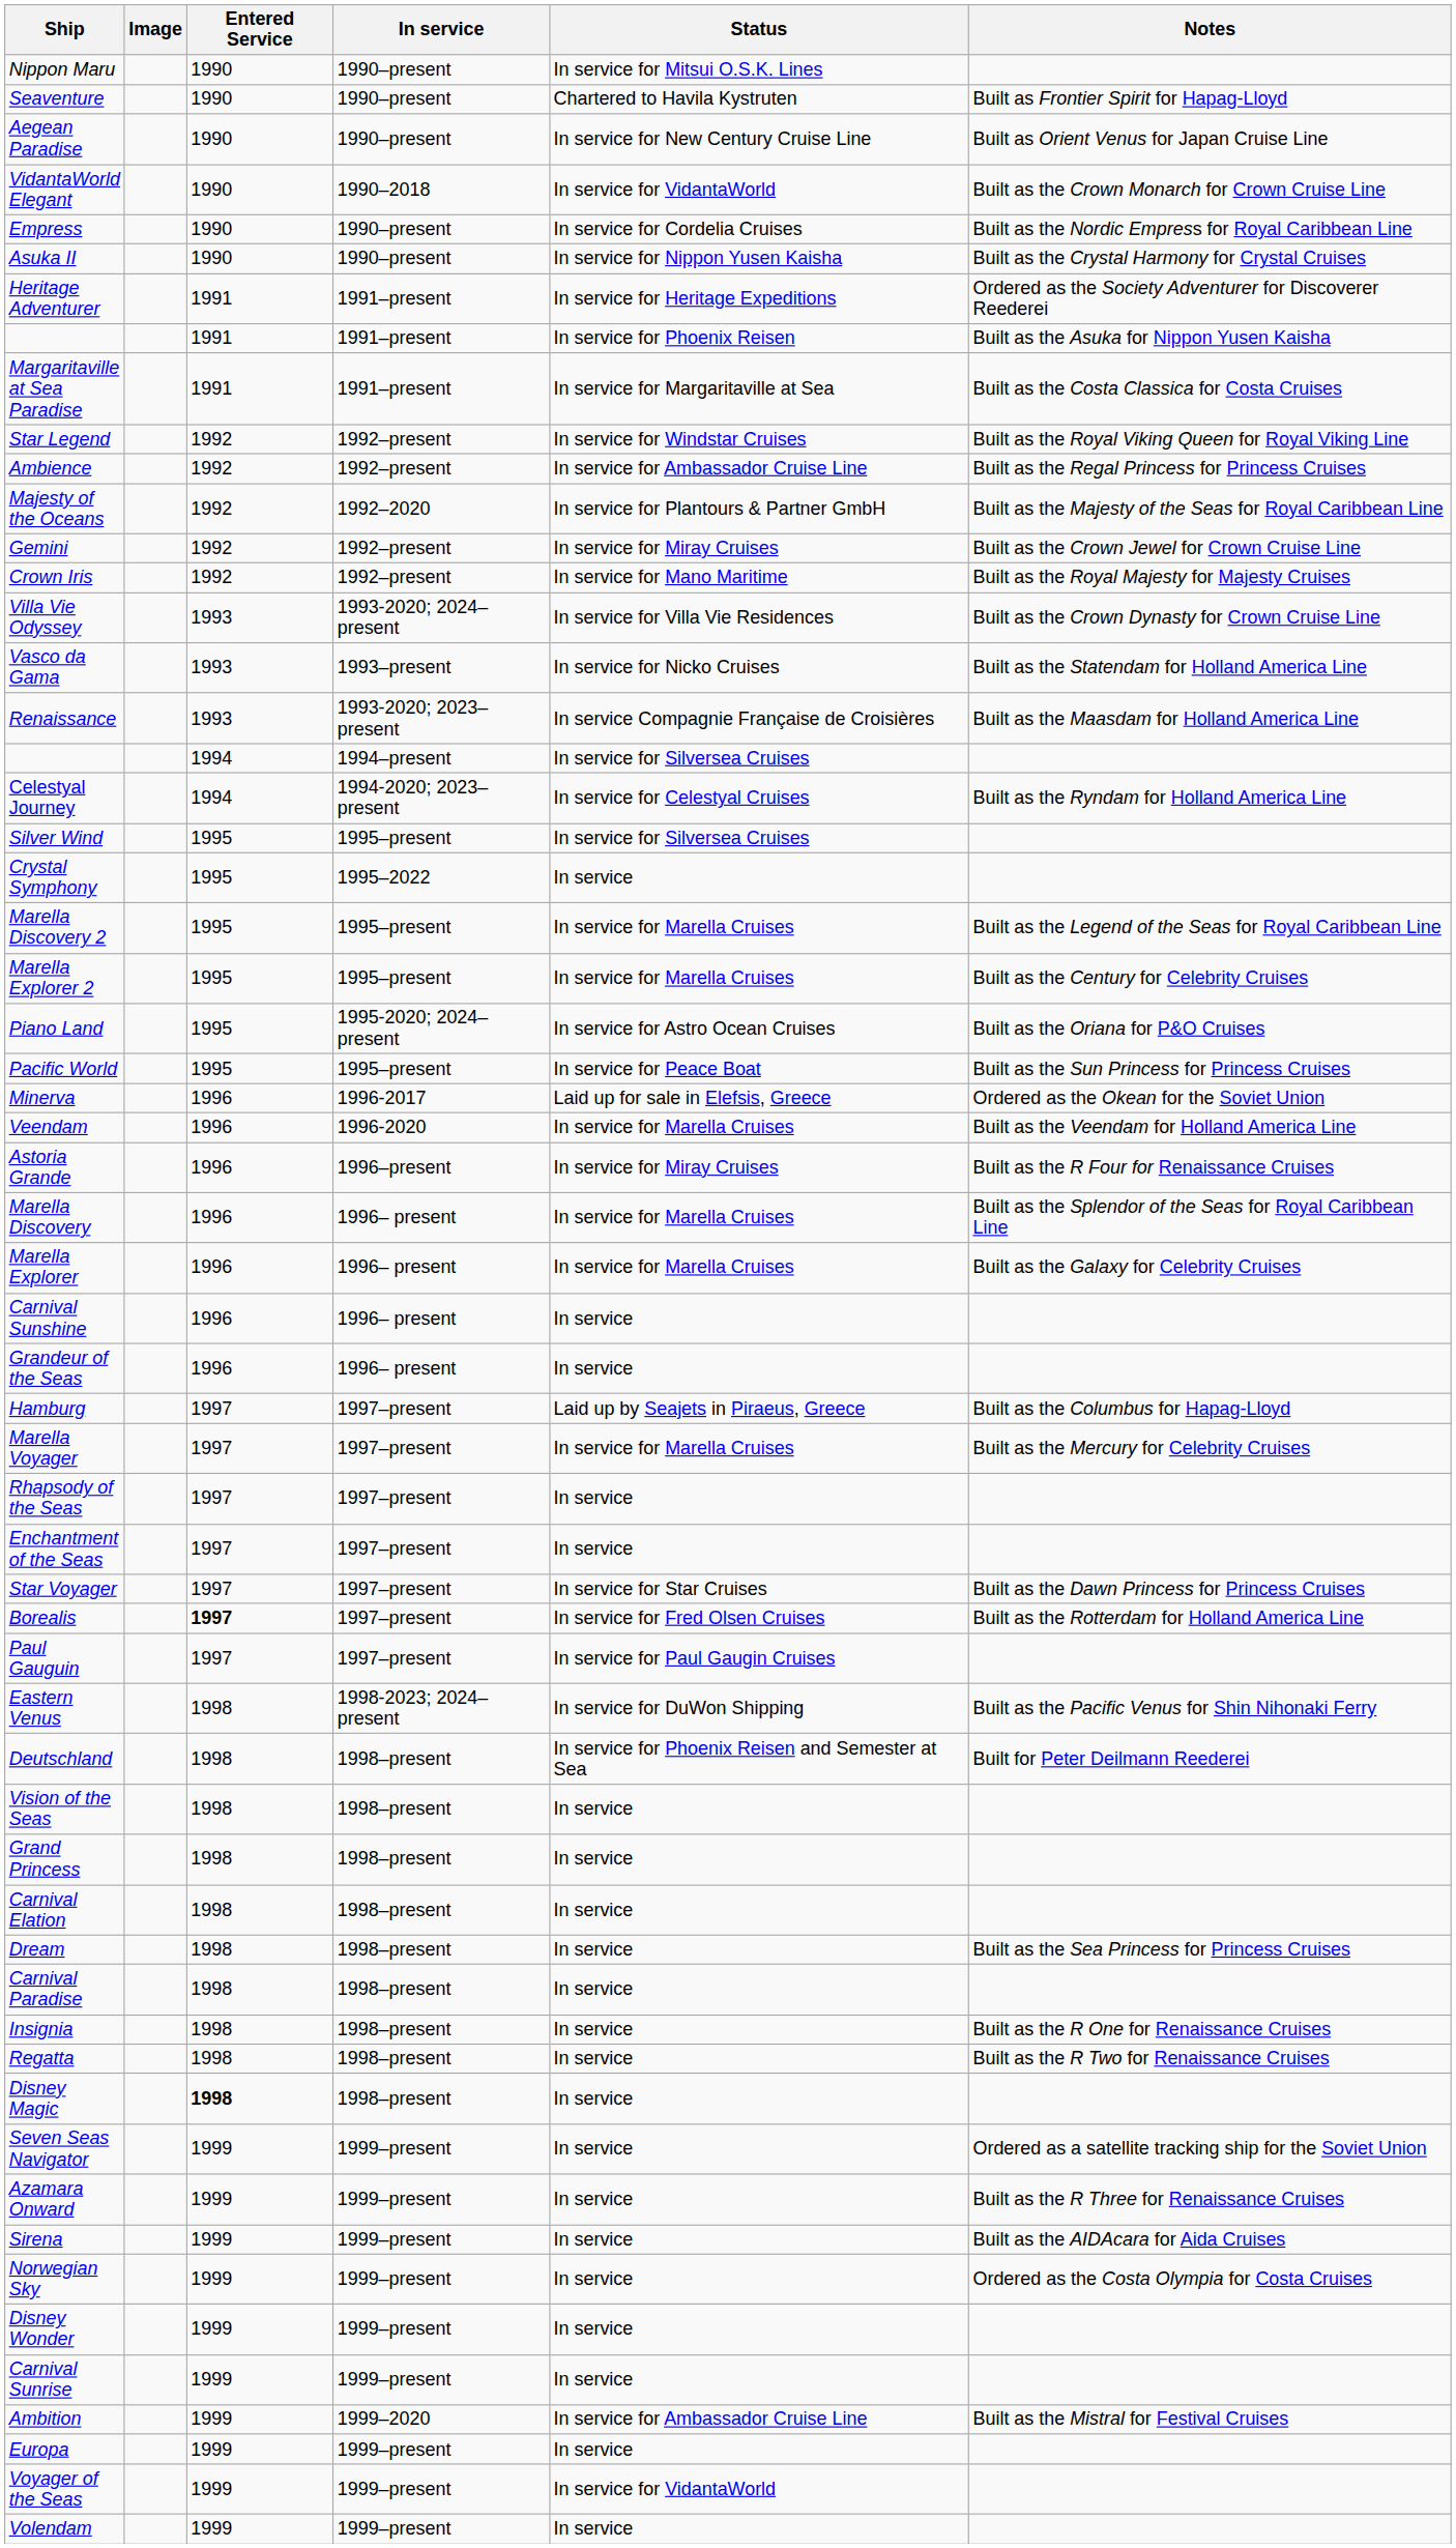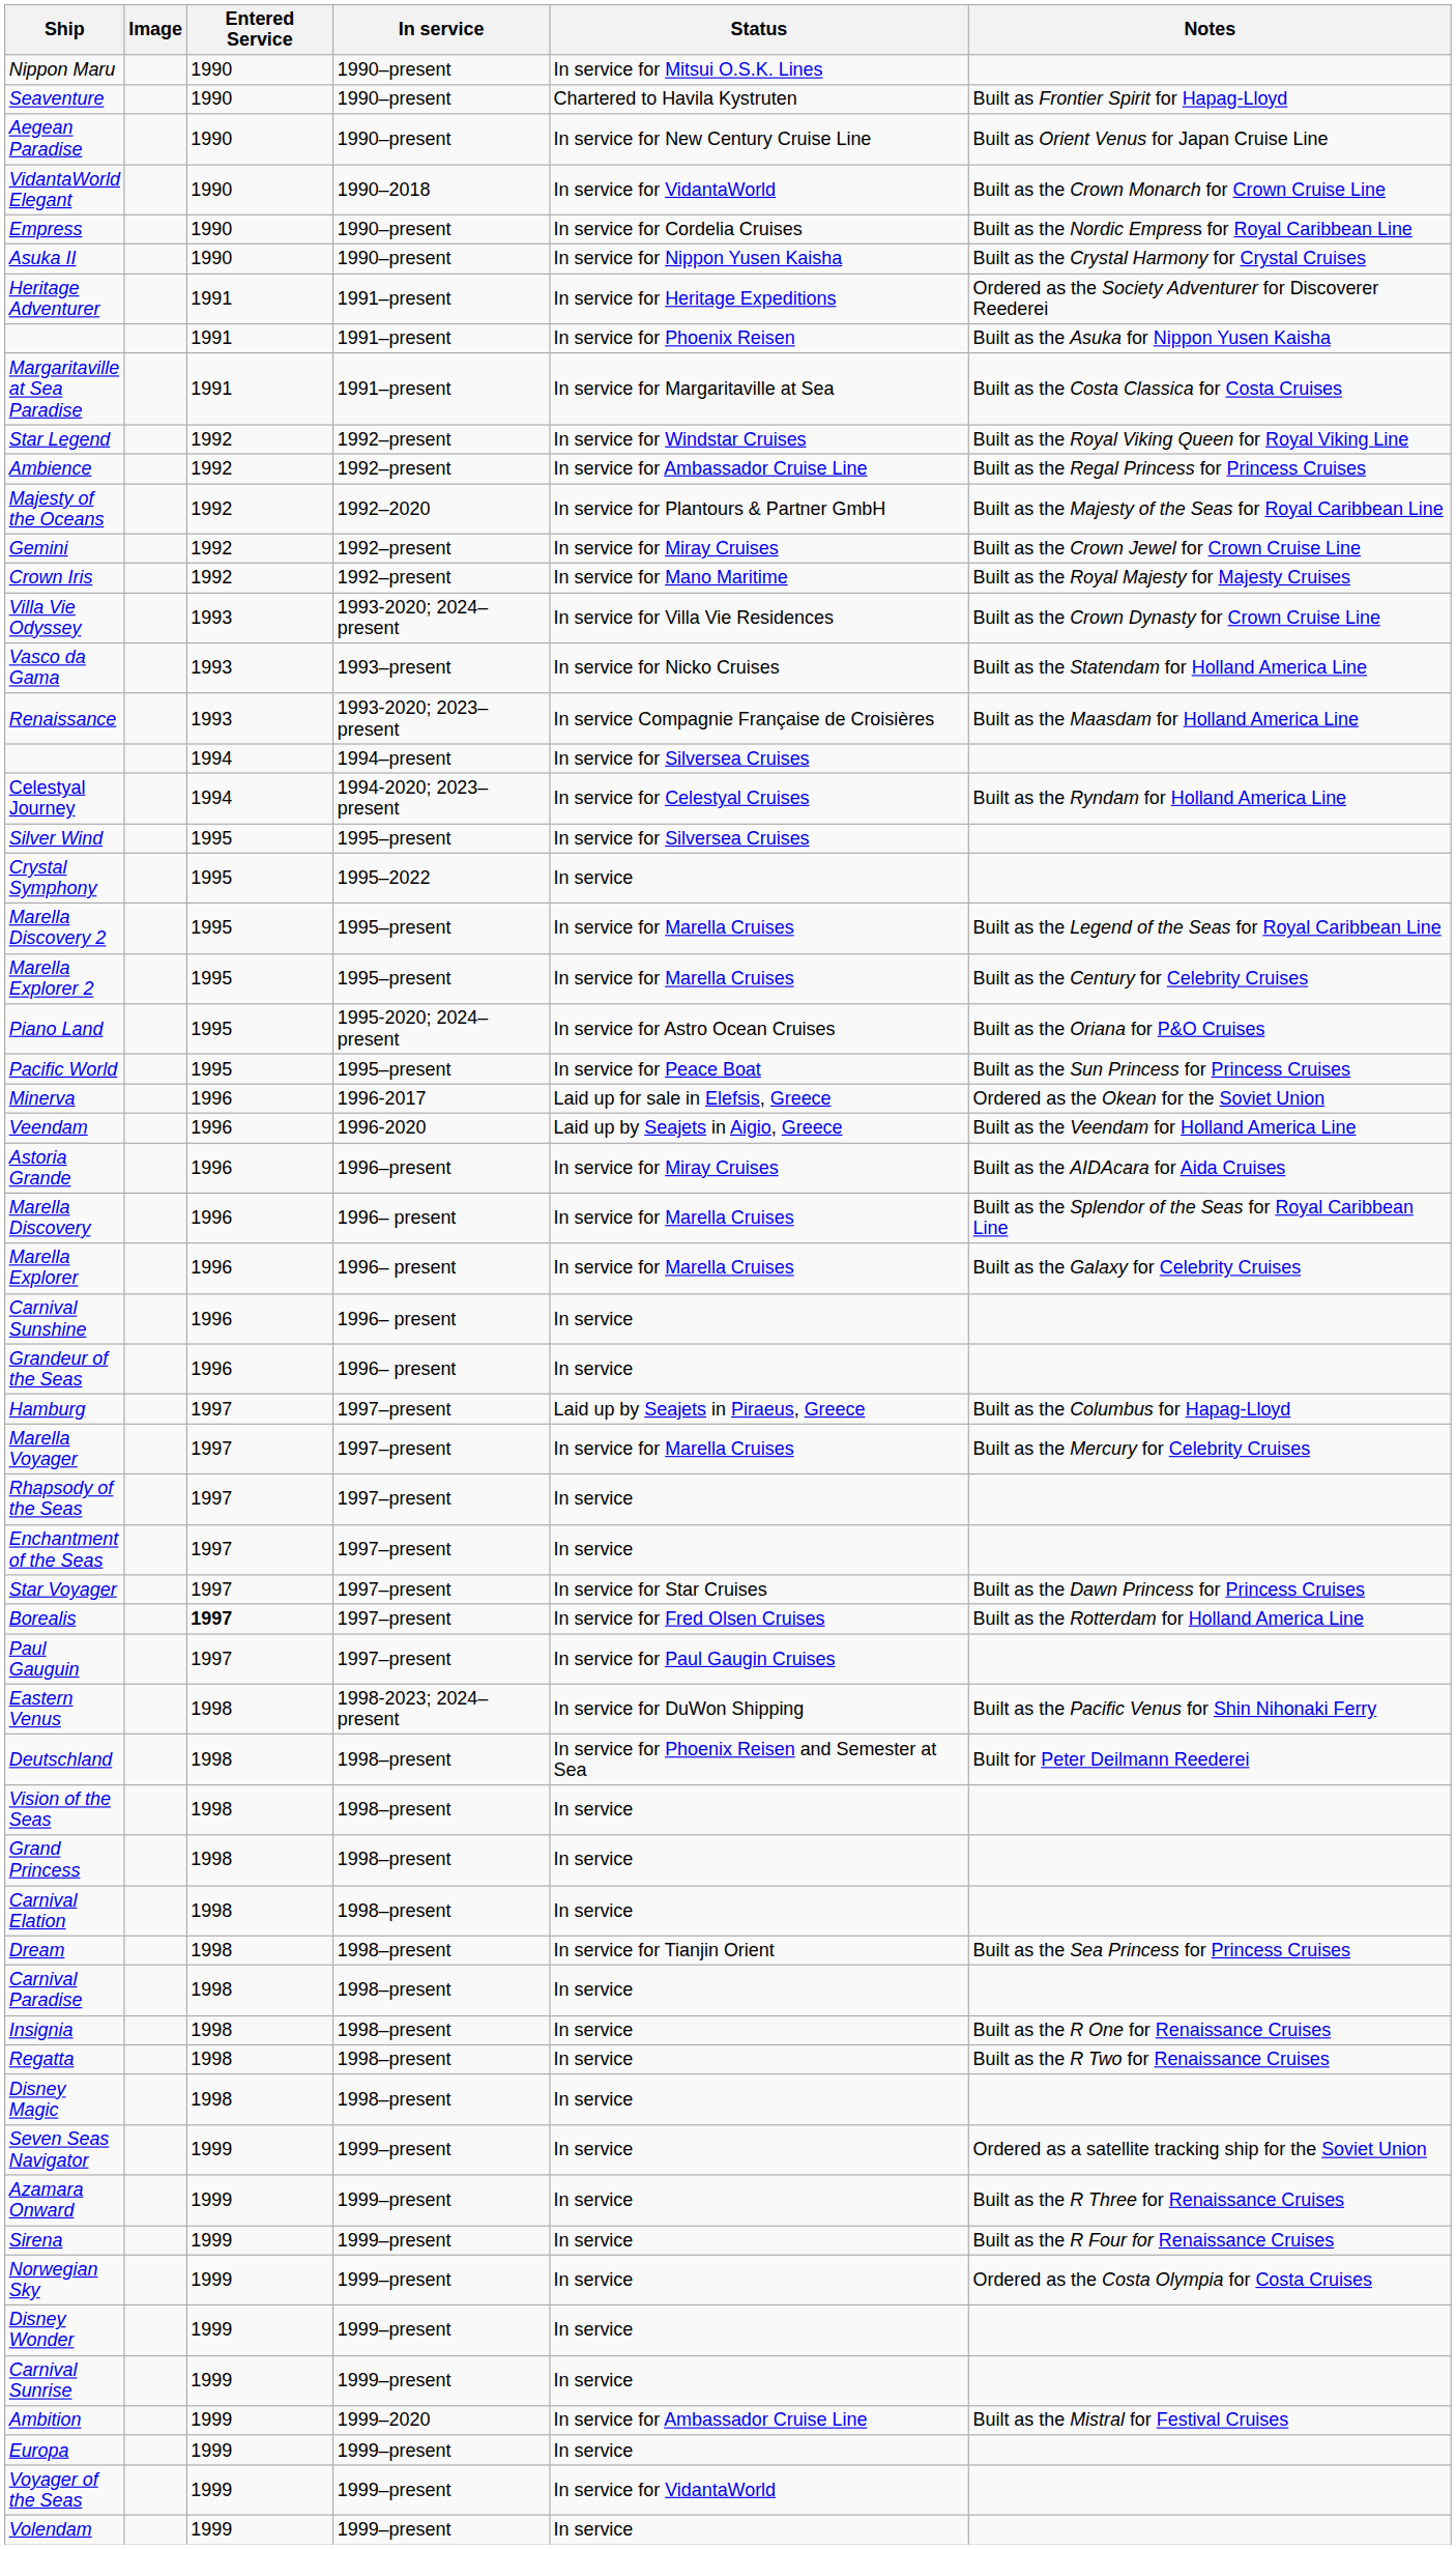Veendam | Status: In service for Marella Cruises -> Laid up by Seajets in Aigio, Greece
Astoria Grande | Notes: Built as the R Four for Renaissance Cruises -> Built as the AIDAcara for Aida Cruises
Dream | Status: In service -> In service for Tianjin Orient
Disney Magic | Entered Service: bold -> normal
Sirena | Notes: Built as the AIDAcara for Aida Cruises -> Built as the R Four for Renaissance Cruises
